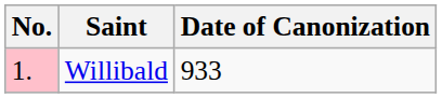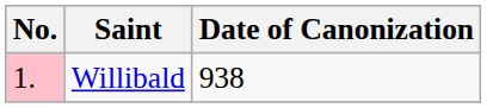Willibald | Date of Canonization: 933 -> 938
